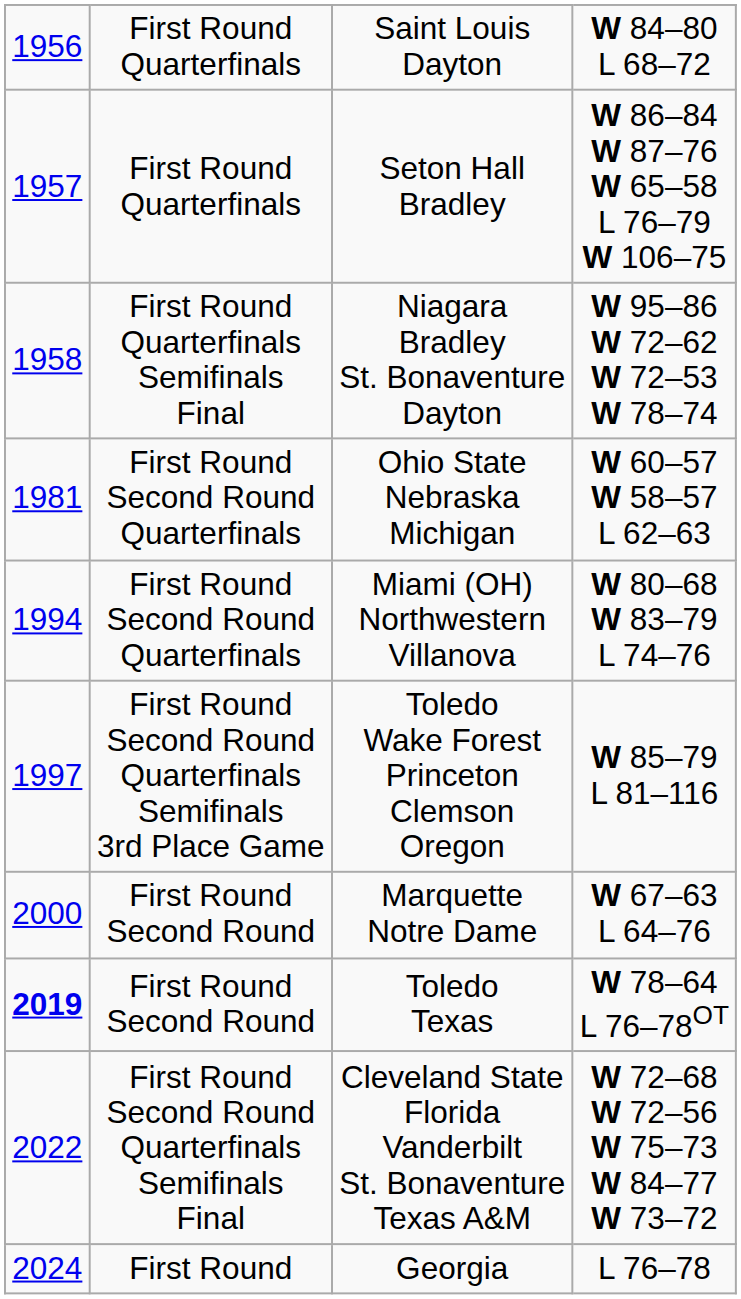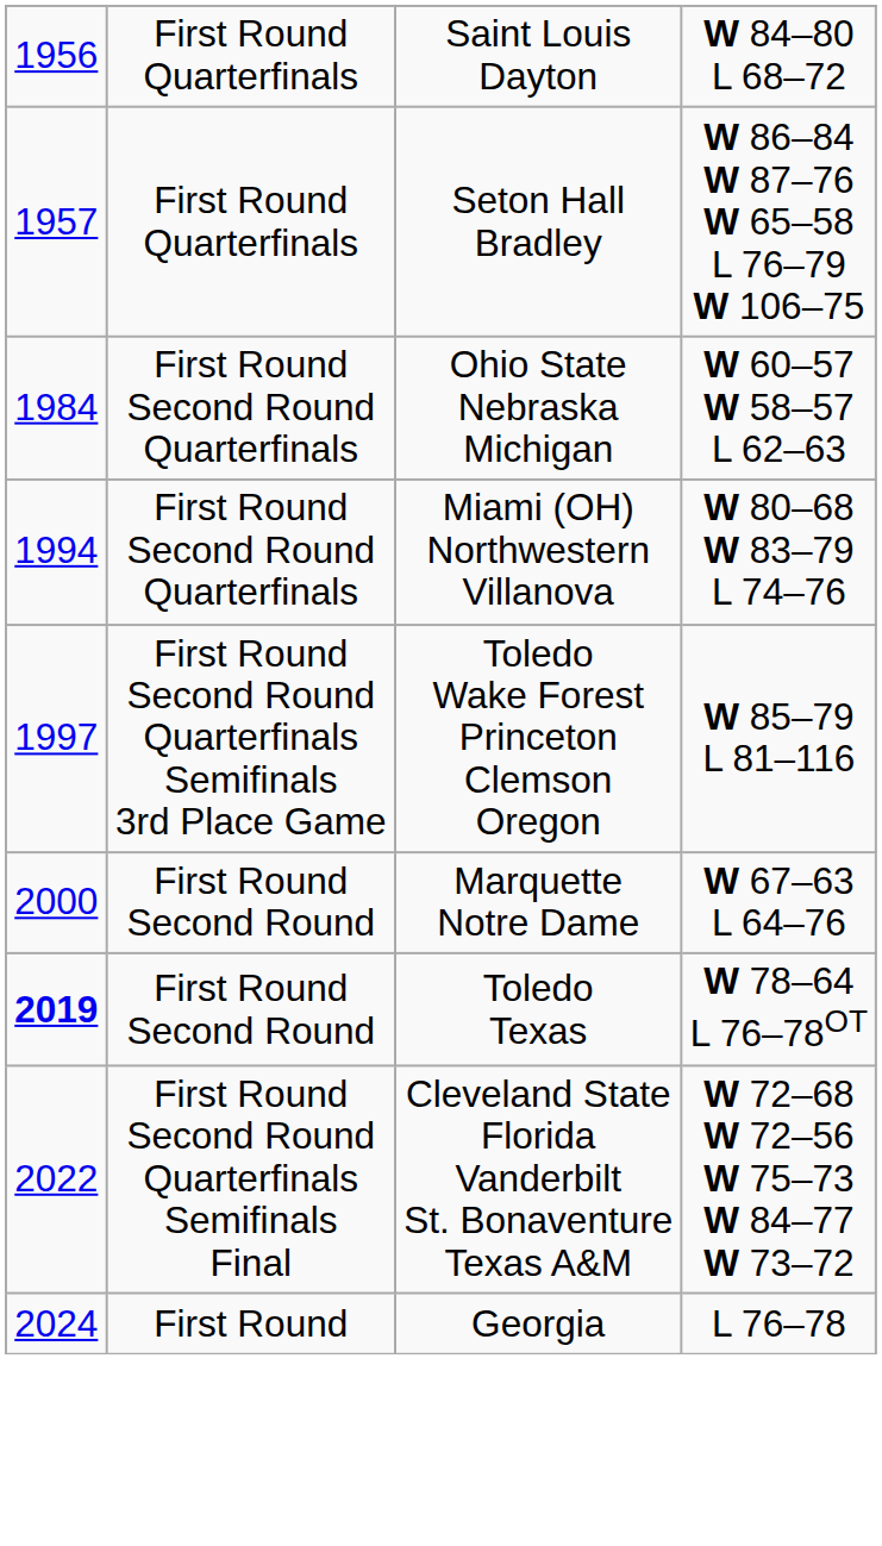- row: 1958 | First Round Quarterfinals Semifinals Final | Niagara Bradley St. Bonaventure Dayton | W 95–86 W 72–62 W 72–53 W 78–74
Ohio State Nebraska Michigan | column 1: 1981 -> 1984
